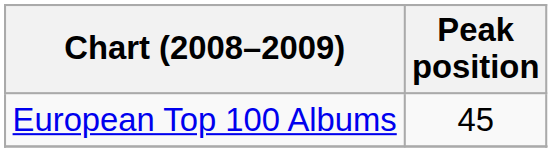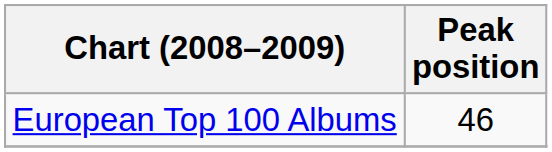European Top 100 Albums | Peak position: 45 -> 46
